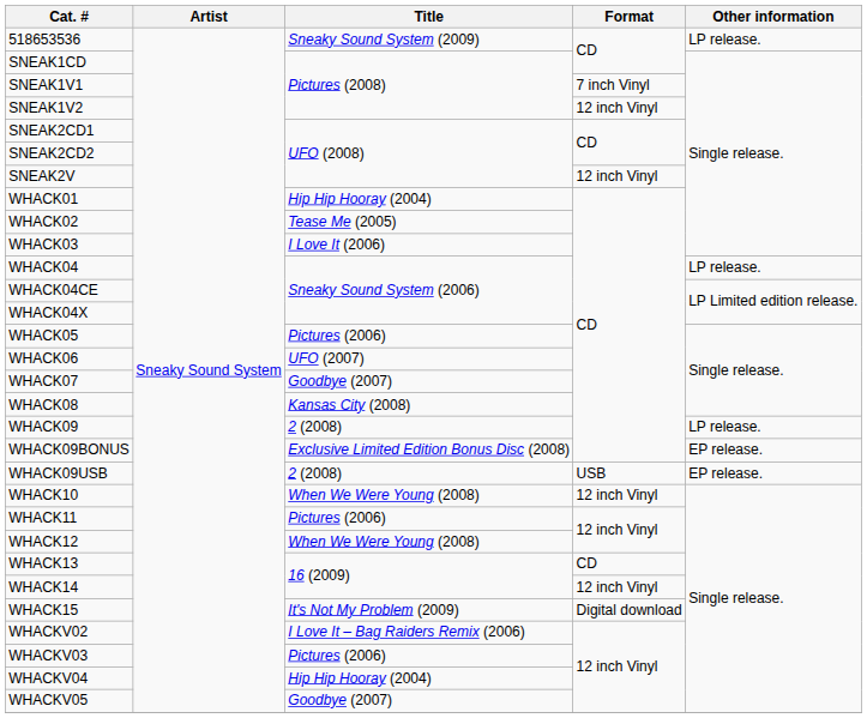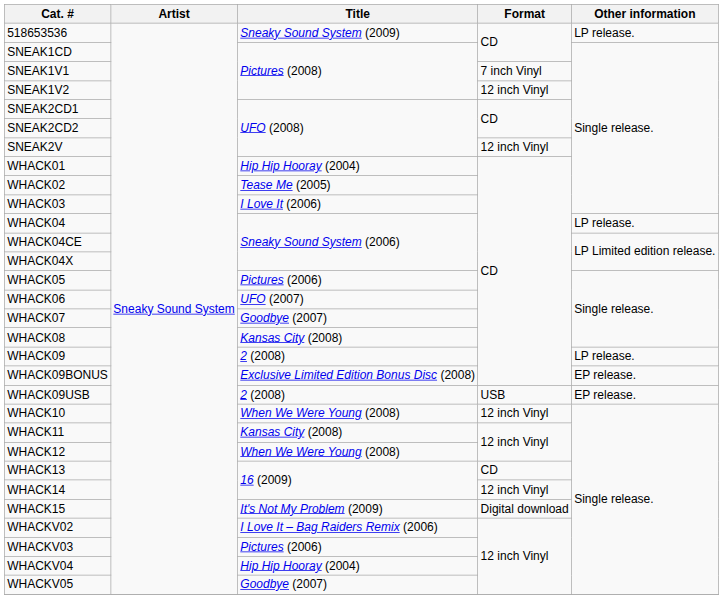WHACK11 | Title: Pictures (2006) -> Kansas City (2008)
